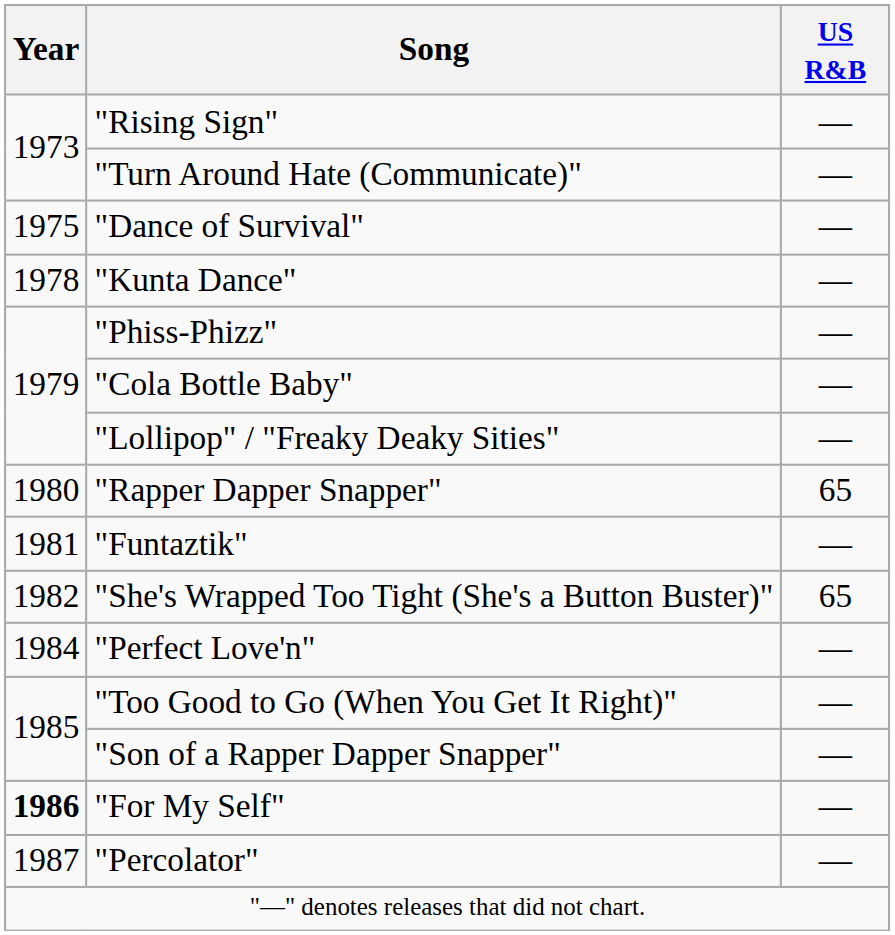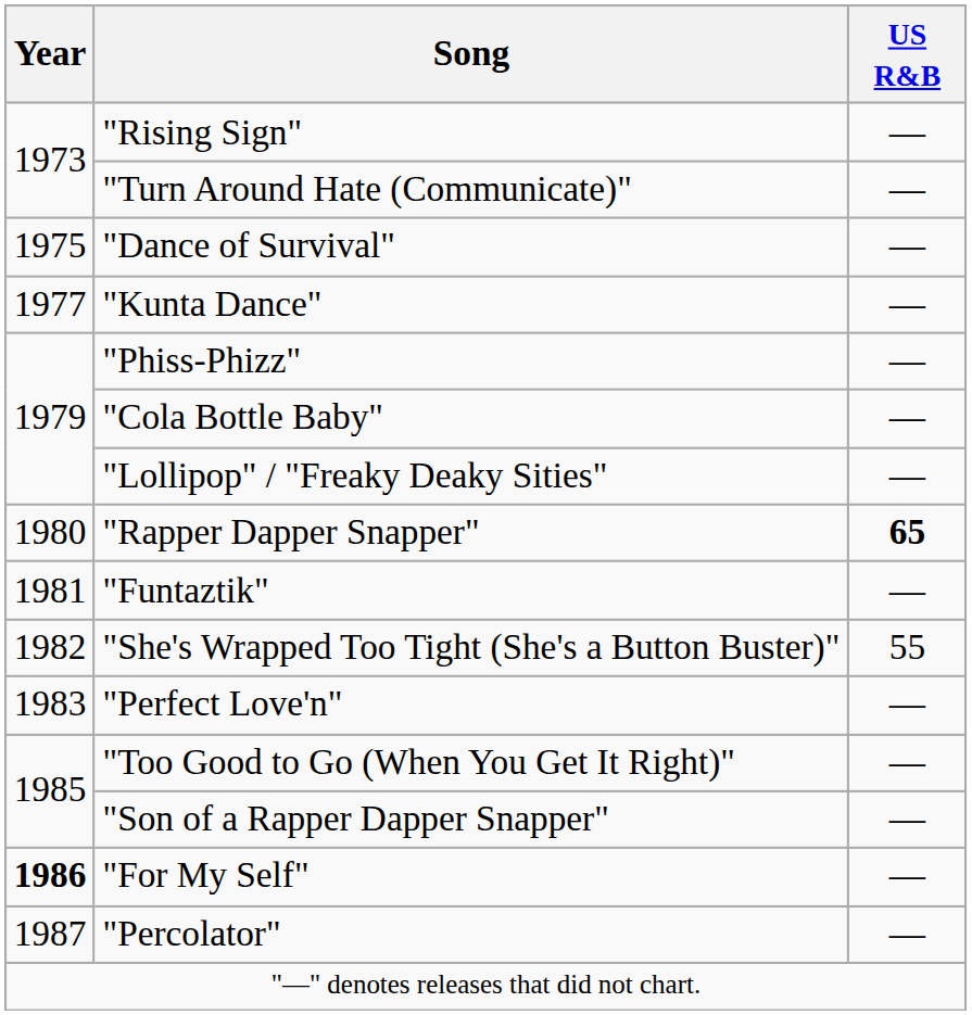"Kunta Dance" | Year: 1978 -> 1977
"Rapper Dapper Snapper" | US R&B: normal -> bold
"She's Wrapped Too Tight (She's a Button Buster)" | US R&B: 65 -> 55
"Perfect Love'n" | Year: 1984 -> 1983
